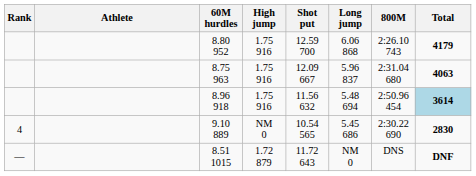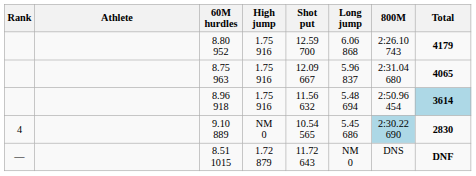8.75 963 | Total: 4063 -> 4065
9.10 889 | 800M: no background -> lightblue background
